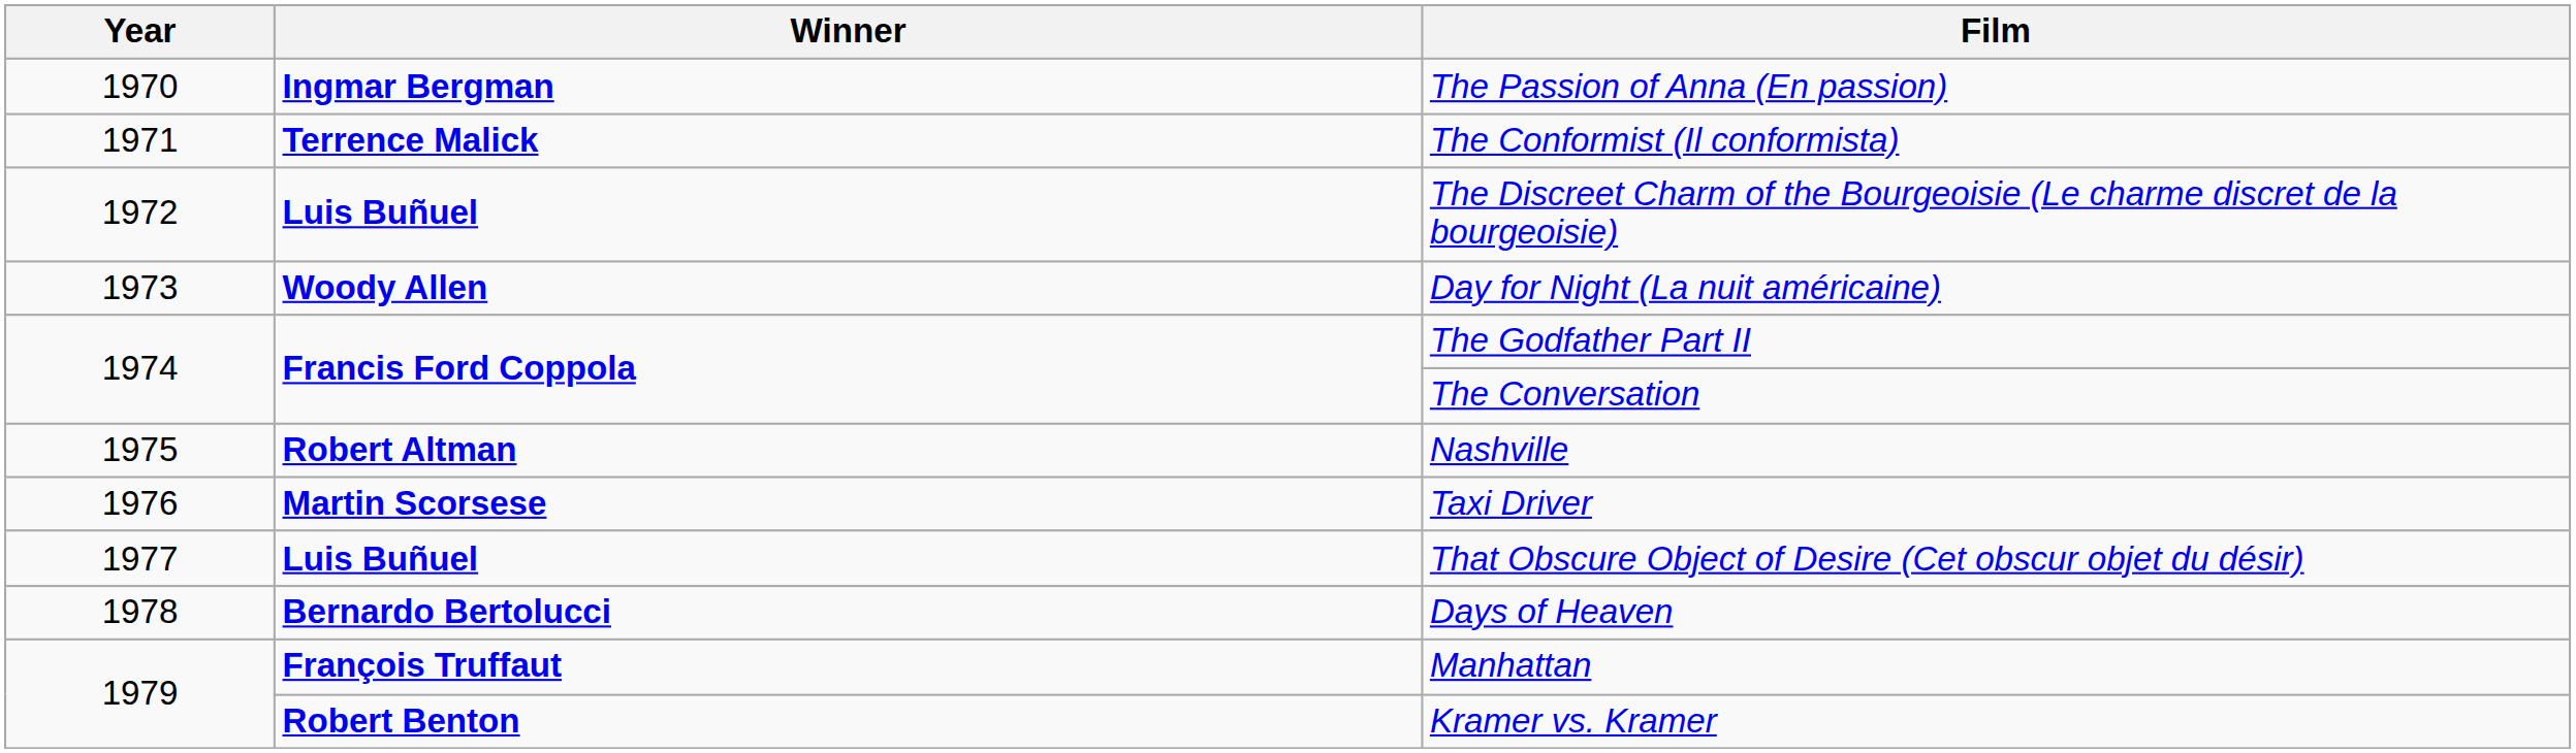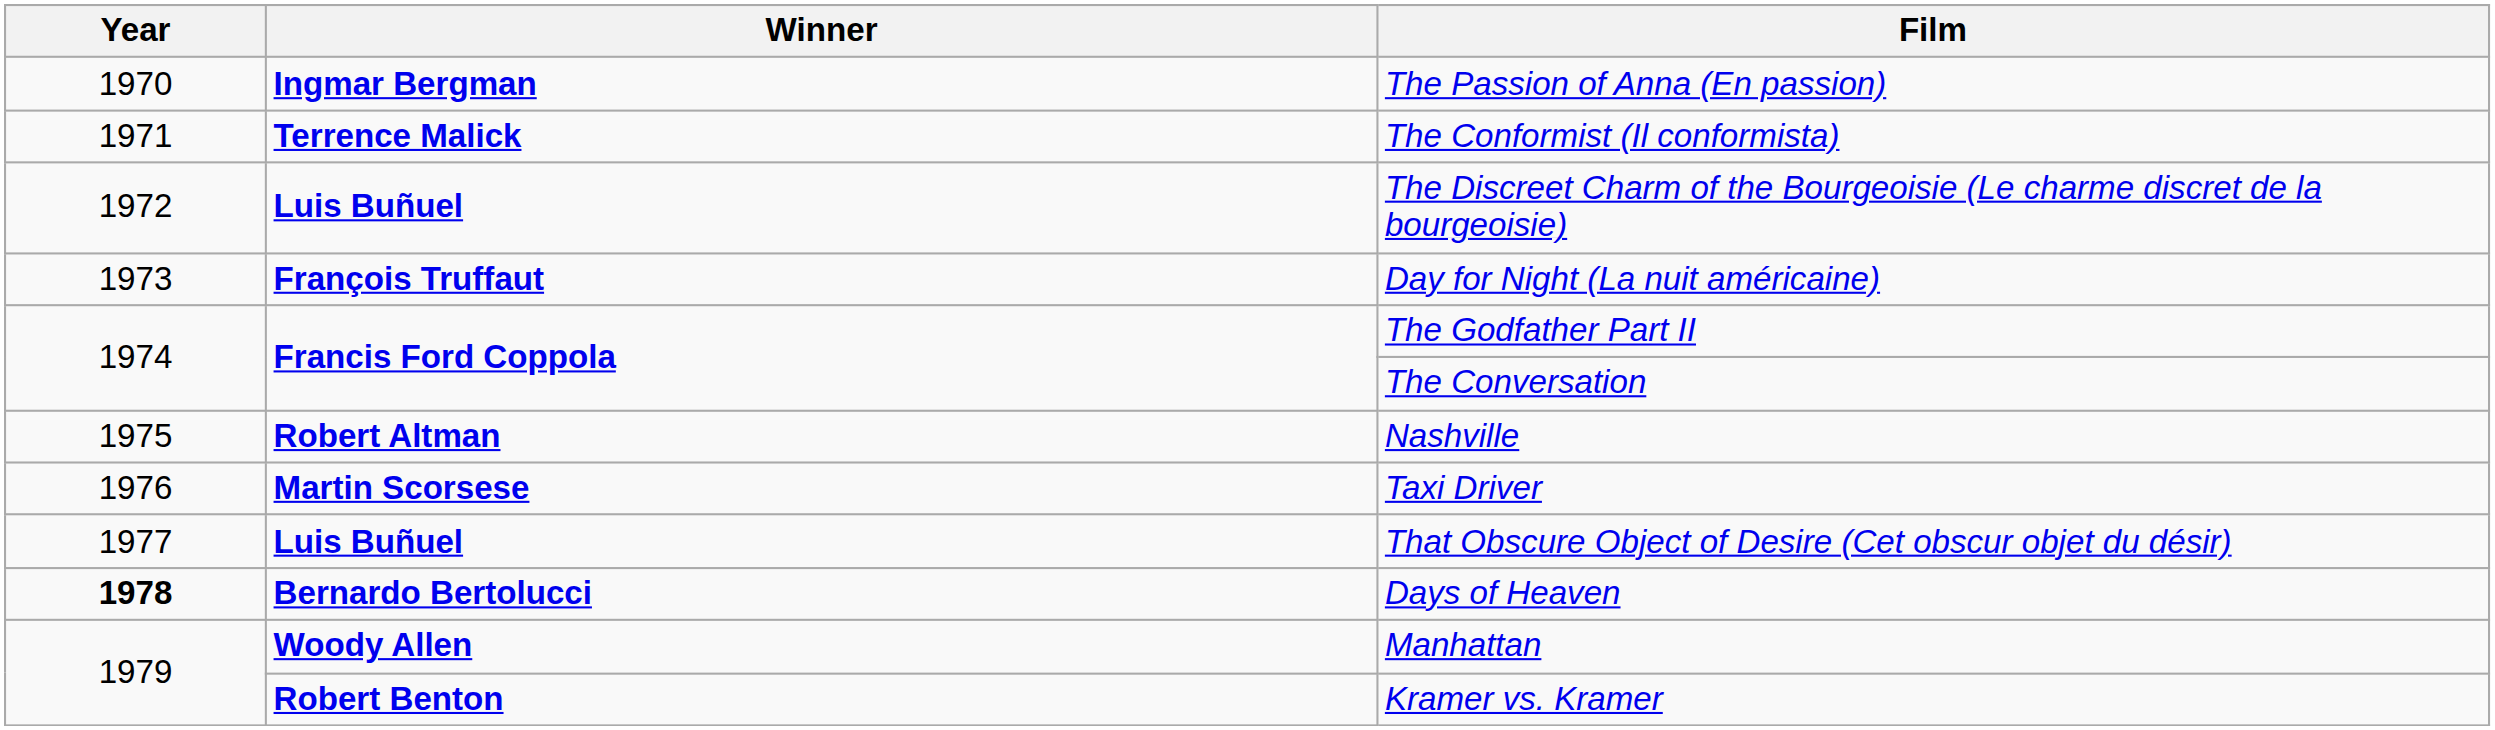Day for Night (La nuit américaine) | Winner: Woody Allen -> François Truffaut
Days of Heaven | Year: normal -> bold
Manhattan | Winner: François Truffaut -> Woody Allen
